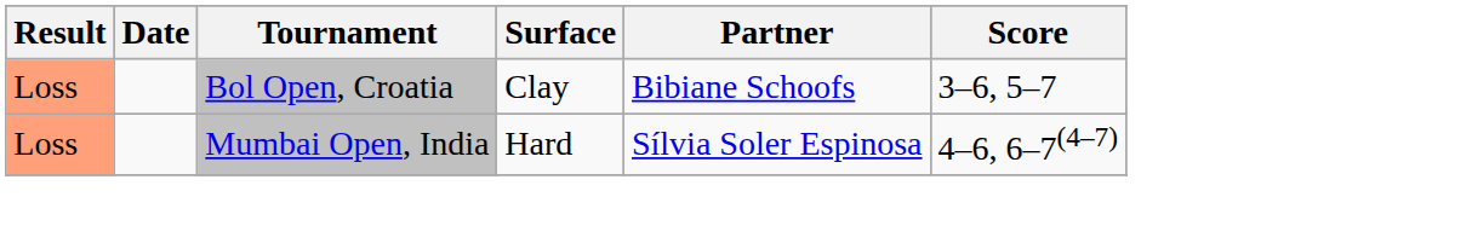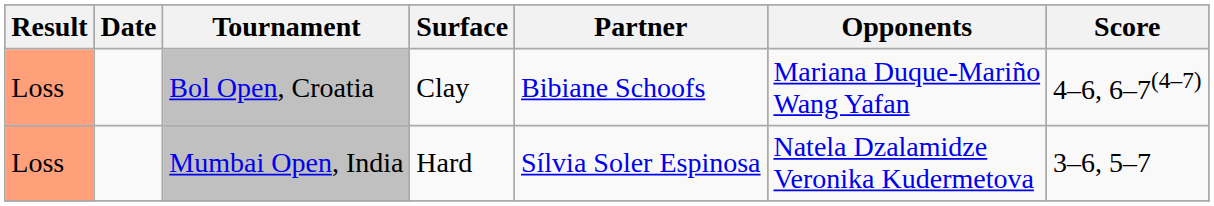+ column: Opponents | Mariana Duque-Mariño Wang Yafan | Natela Dzalamidze Veronika Kudermetova
Bol Open, Croatia | Score: 3–6, 5–7 -> 4–6, 6–7(4–7)
Mumbai Open, India | Score: 4–6, 6–7(4–7) -> 3–6, 5–7
